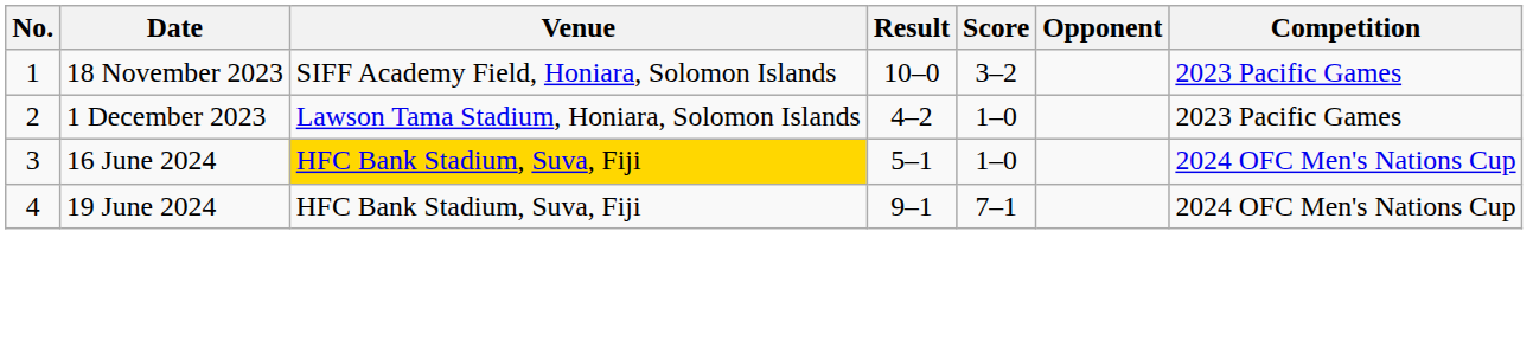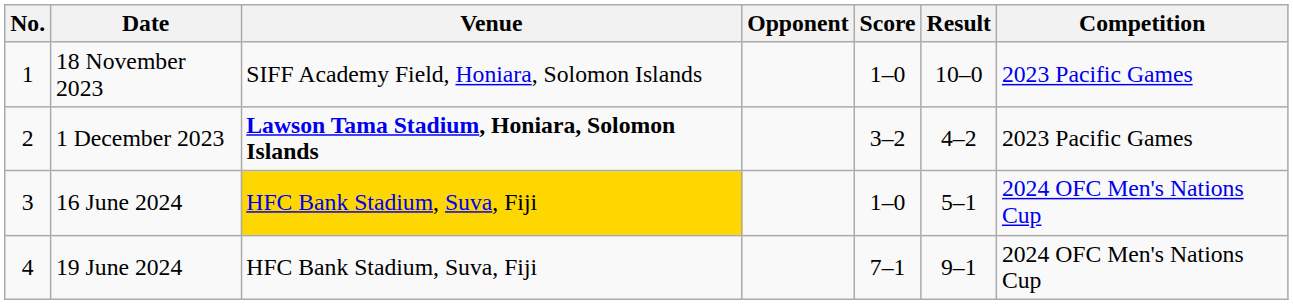columns swapped: Opponent <-> Result
18 November 2023 | Score: 3–2 -> 1–0
1 December 2023 | Venue: normal -> bold
1 December 2023 | Score: 1–0 -> 3–2
